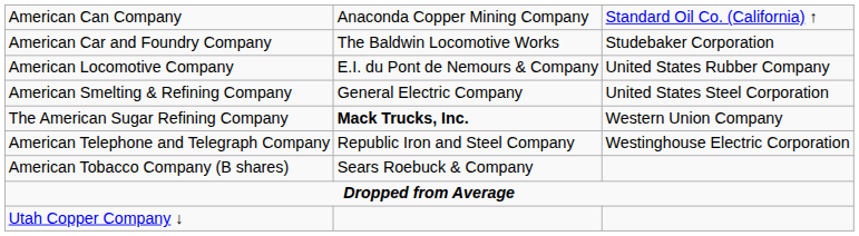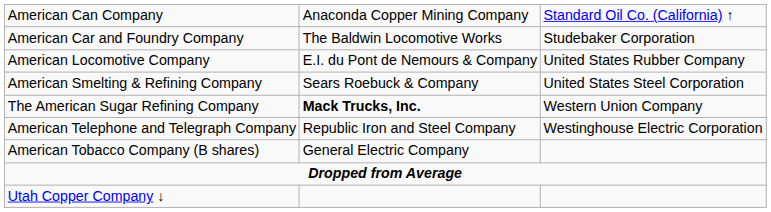American Smelting & Refining Company | column 2: General Electric Company -> Sears Roebuck & Company
American Tobacco Company (B shares) | column 2: Sears Roebuck & Company -> General Electric Company
